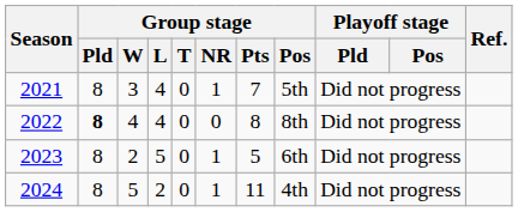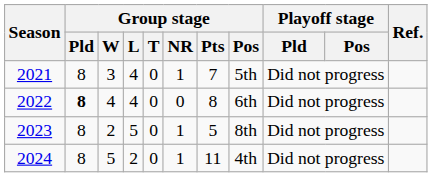2022 | Group stage / Pos: 8th -> 6th
2023 | Group stage / Pos: 6th -> 8th
